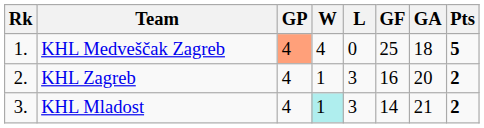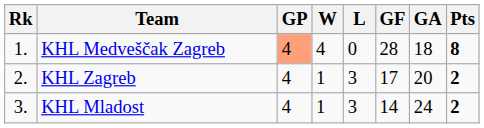KHL Medveščak Zagreb | GF: 25 -> 28
KHL Medveščak Zagreb | Pts: 5 -> 8
KHL Zagreb | GF: 16 -> 17
KHL Mladost | W: paleturquoise background -> no background
KHL Mladost | GA: 21 -> 24
